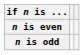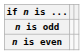rows swapped: n is odd <-> n is even
